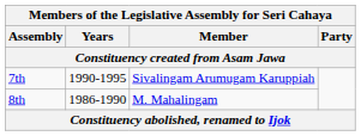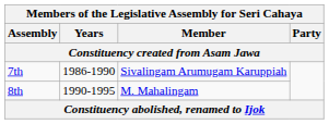7th | Years: 1990-1995 -> 1986-1990
8th | Years: 1986-1990 -> 1990-1995
